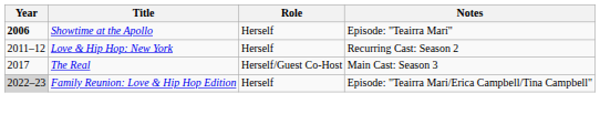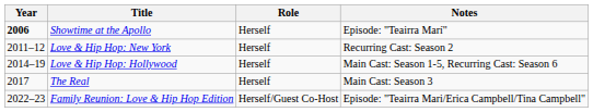+ row: 2014–19 | Love & Hip Hop: Hollywood | Herself | Main Cast: Season 1-5, Recurring Cast: Season 6
The Real | Role: Herself/Guest Co-Host -> Herself
Family Reunion: Love & Hip Hop Edition | Year: lightgrey background -> no background
Family Reunion: Love & Hip Hop Edition | Role: Herself -> Herself/Guest Co-Host
